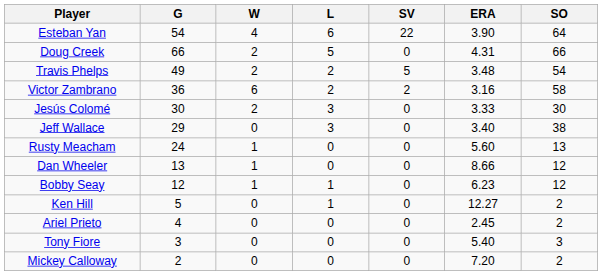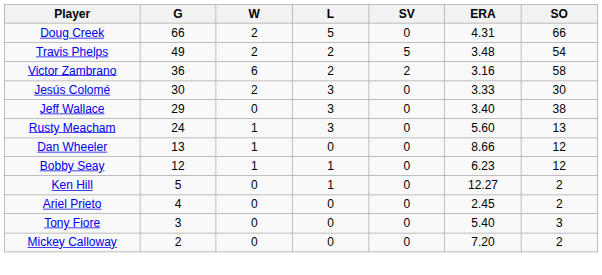- row: Esteban Yan | 54 | 4 | 6 | 22 | 3.90 | 64
Rusty Meacham | L: 0 -> 3
